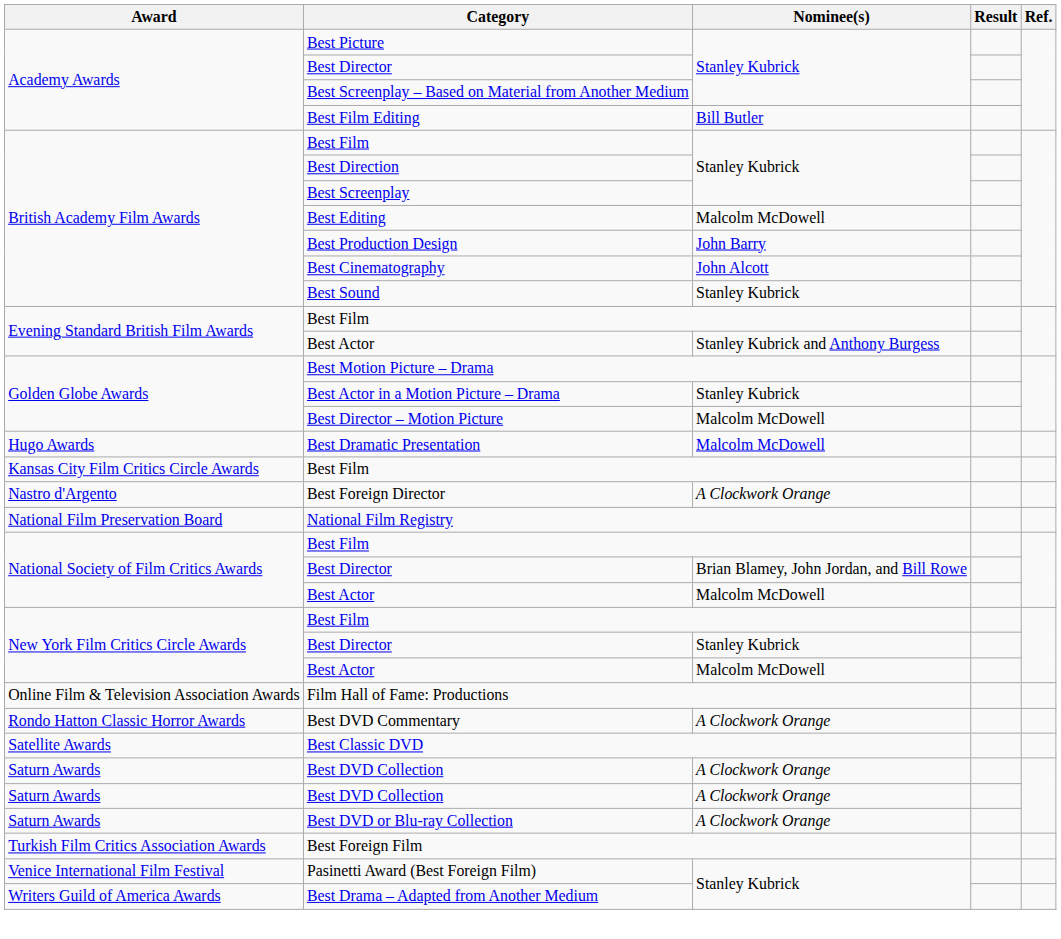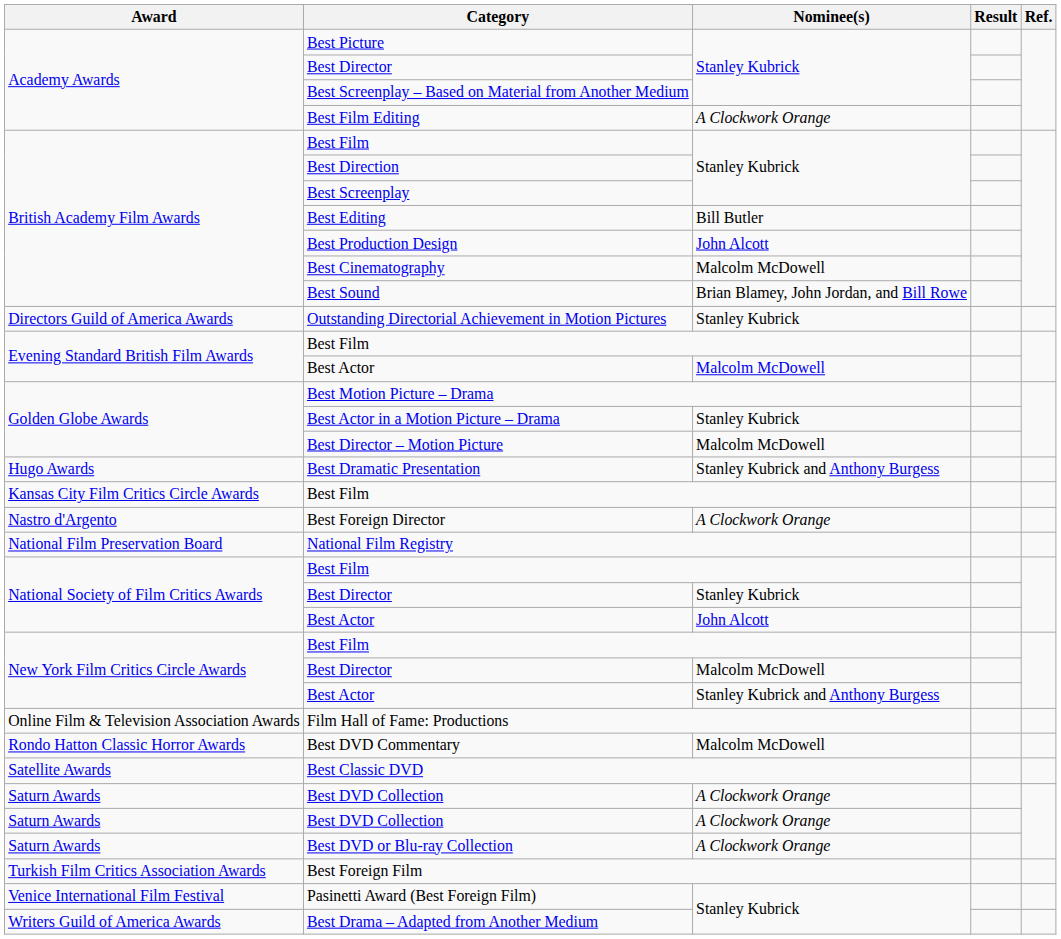Best Film Editing | Nominee(s): Bill Butler -> A Clockwork Orange
Best Editing | Nominee(s): Malcolm McDowell -> Bill Butler
Best Production Design | Nominee(s): John Barry -> John Alcott
Best Cinematography | Nominee(s): John Alcott -> Malcolm McDowell
Best Sound | Nominee(s): Stanley Kubrick -> Brian Blamey, John Jordan, and Bill Rowe
+ row: Directors Guild of America Awards | Outstanding Directorial Achievement in Motion Pictures | Stanley Kubrick
Evening Standard British Film Awards / Best Actor | Nominee(s): Stanley Kubrick and Anthony Burgess -> Malcolm McDowell
Best Dramatic Presentation | Nominee(s): Malcolm McDowell -> Stanley Kubrick and Anthony Burgess
National Society of Film Critics Awards / Best Director | Nominee(s): Brian Blamey, John Jordan, and Bill Rowe -> Stanley Kubrick
National Society of Film Critics Awards / Best Actor | Nominee(s): Malcolm McDowell -> John Alcott
New York Film Critics Circle Awards / Best Director | Nominee(s): Stanley Kubrick -> Malcolm McDowell
New York Film Critics Circle Awards / Best Actor | Nominee(s): Malcolm McDowell -> Stanley Kubrick and Anthony Burgess
Best DVD Commentary | Nominee(s): A Clockwork Orange -> Malcolm McDowell
